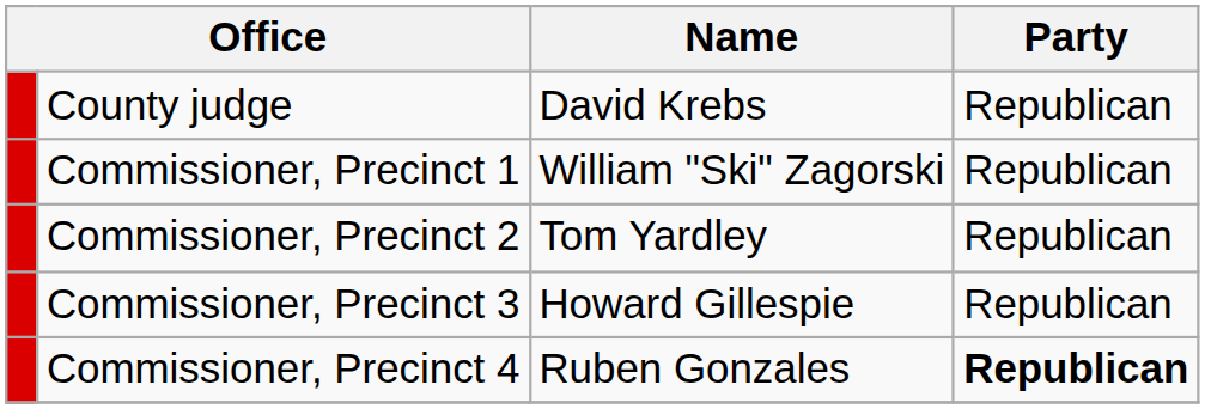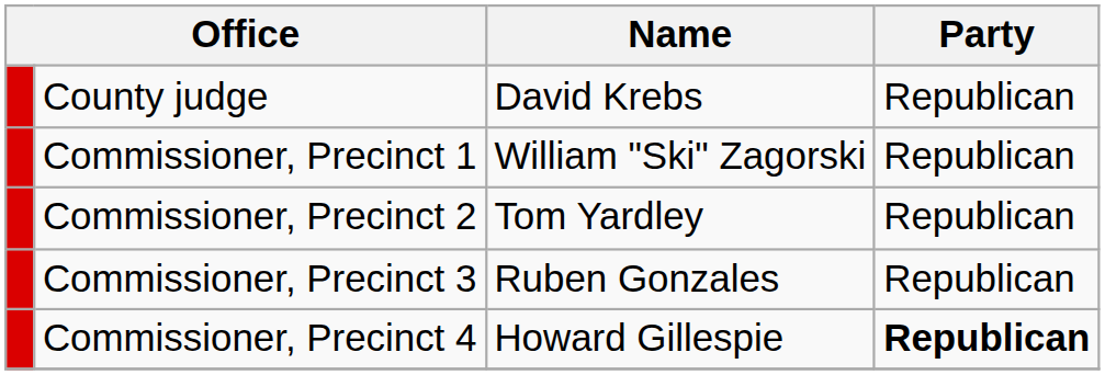Commissioner, Precinct 3 | Name: Howard Gillespie -> Ruben Gonzales
Commissioner, Precinct 4 | Name: Ruben Gonzales -> Howard Gillespie
